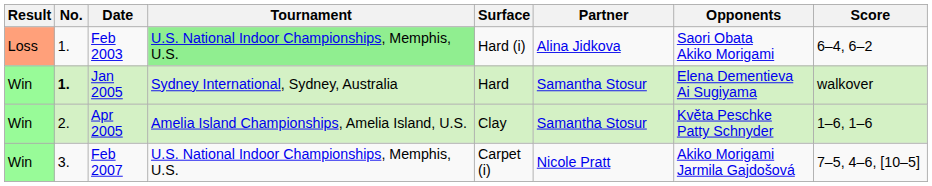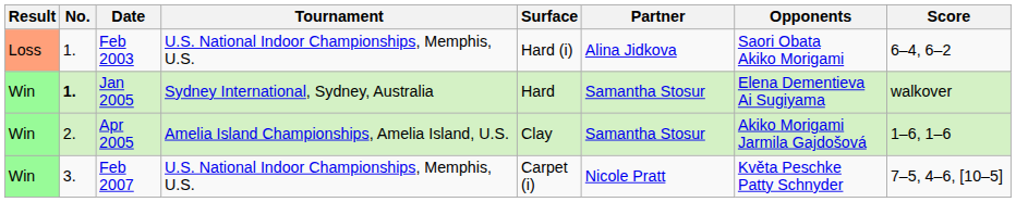Feb 2003 | Tournament: lightgreen background -> no background
Apr 2005 | Opponents: Květa Peschke Patty Schnyder -> Akiko Morigami Jarmila Gajdošová
Feb 2007 | Opponents: Akiko Morigami Jarmila Gajdošová -> Květa Peschke Patty Schnyder
